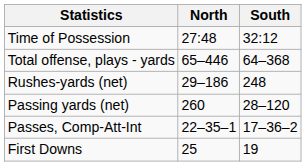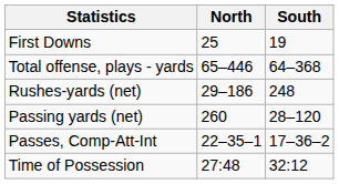rows swapped: First Downs <-> Time of Possession
